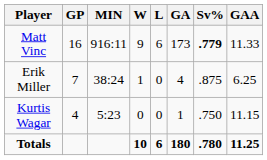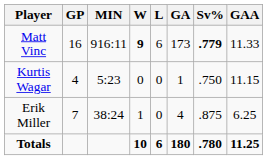Matt Vinc | W: normal -> bold
rows swapped: Erik Miller <-> Kurtis Wagar
